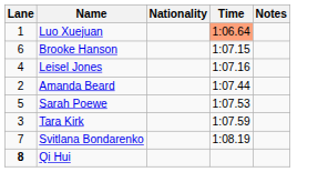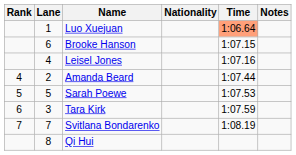+ column: Rank | 4 | 5 | 6 | 7
Qi Hui | Lane: bold -> normal
